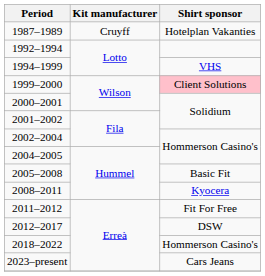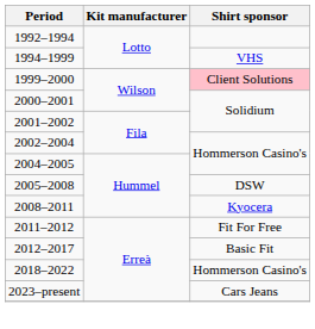- row: 1987–1989 | Cruyff | Hotelplan Vakanties
2005–2008 | Shirt sponsor: Basic Fit -> DSW
2012–2017 | Shirt sponsor: DSW -> Basic Fit
